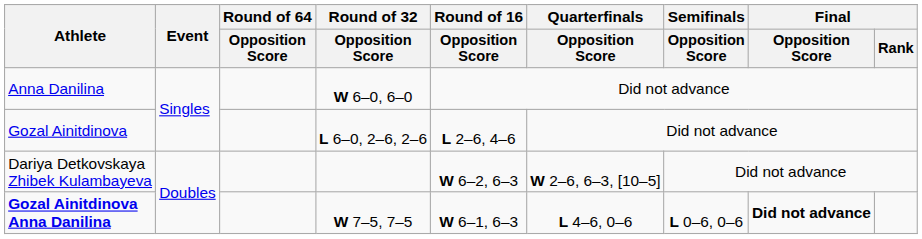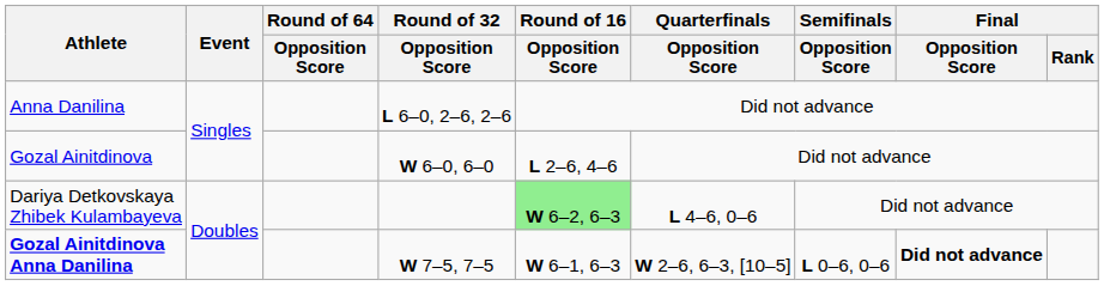Anna Danilina | Round of 32 / Opposition Score: W 6–0, 6–0 -> L 6–0, 2–6, 2–6
Gozal Ainitdinova | Round of 32 / Opposition Score: L 6–0, 2–6, 2–6 -> W 6–0, 6–0
Dariya Detkovskaya Zhibek Kulambayeva | Round of 16 / Opposition Score: no background -> lightgreen background
Dariya Detkovskaya Zhibek Kulambayeva | Quarterfinals / Opposition Score: W 2–6, 6–3, [10–5] -> L 4–6, 0–6
Gozal Ainitdinova Anna Danilina | Quarterfinals / Opposition Score: L 4–6, 0–6 -> W 2–6, 6–3, [10–5]
